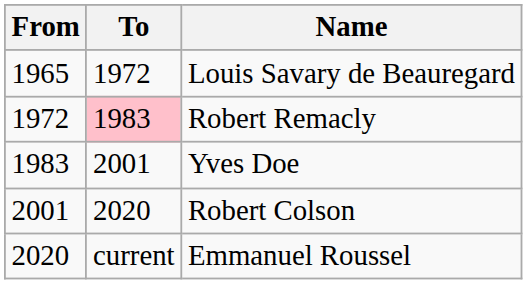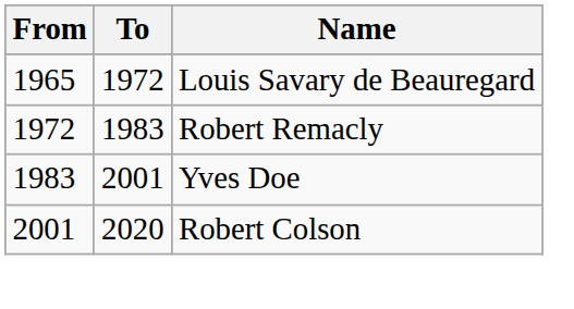Robert Remacly | To: pink background -> no background
- row: 2020 | current | Emmanuel Roussel
